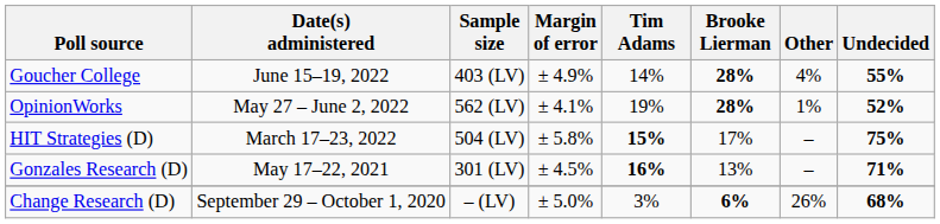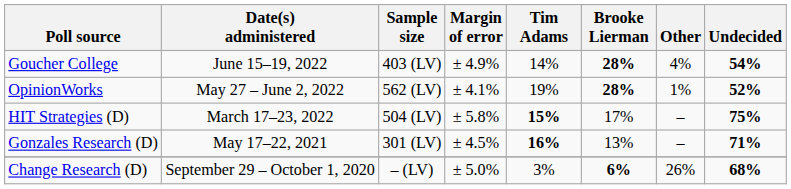Goucher College | Undecided: 55% -> 54%
